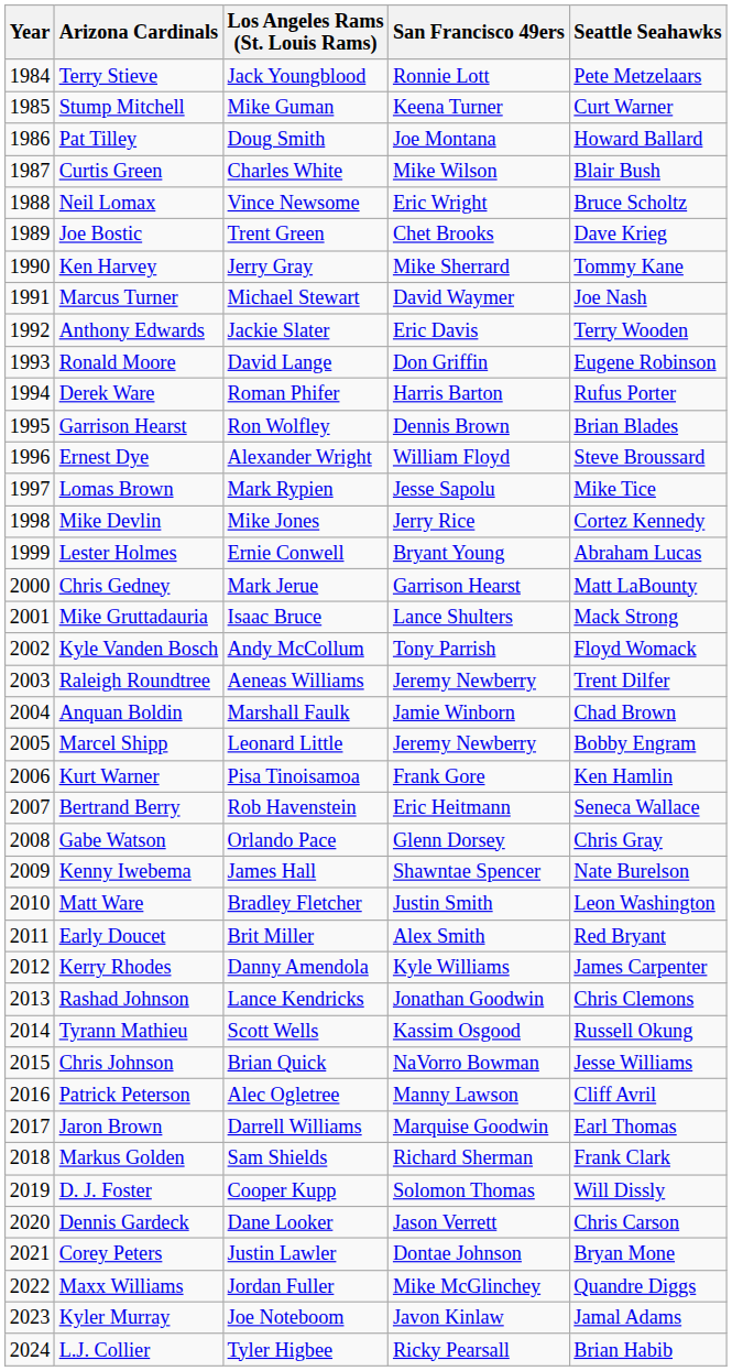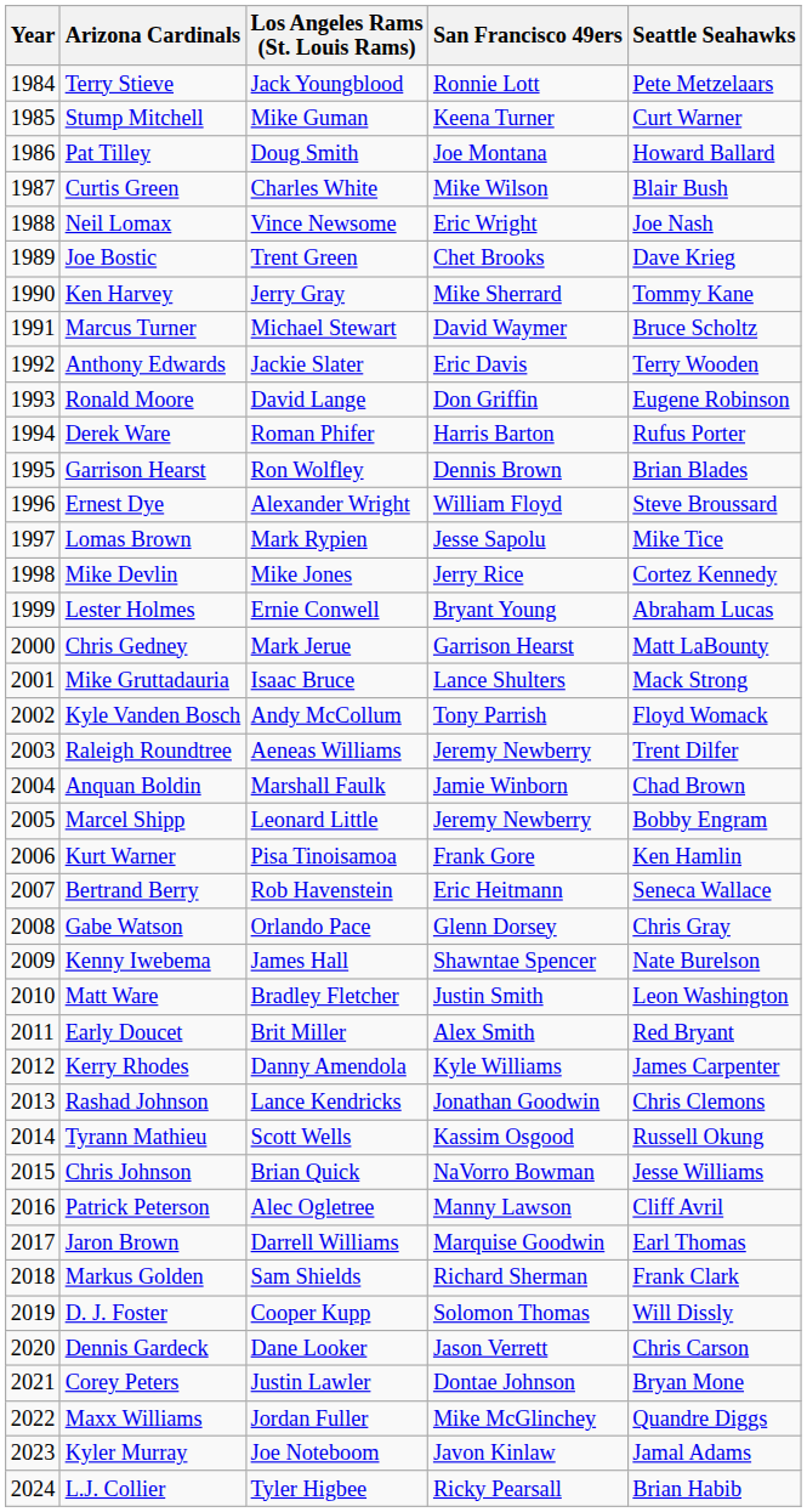Neil Lomax | Seattle Seahawks: Bruce Scholtz -> Joe Nash
Marcus Turner | Seattle Seahawks: Joe Nash -> Bruce Scholtz
